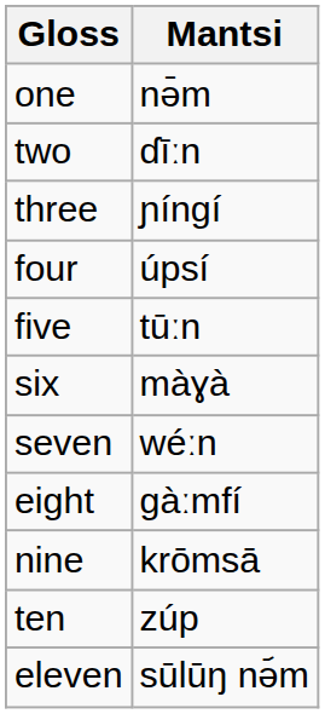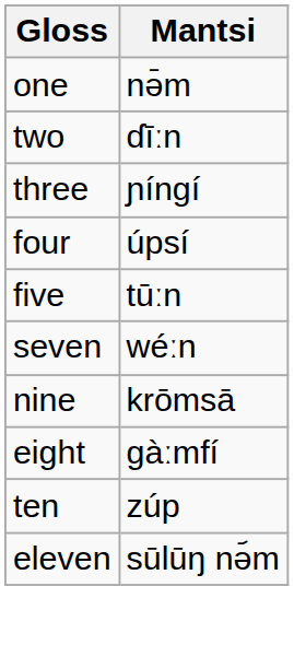- row: six | màɣà
rows swapped: eight <-> nine
